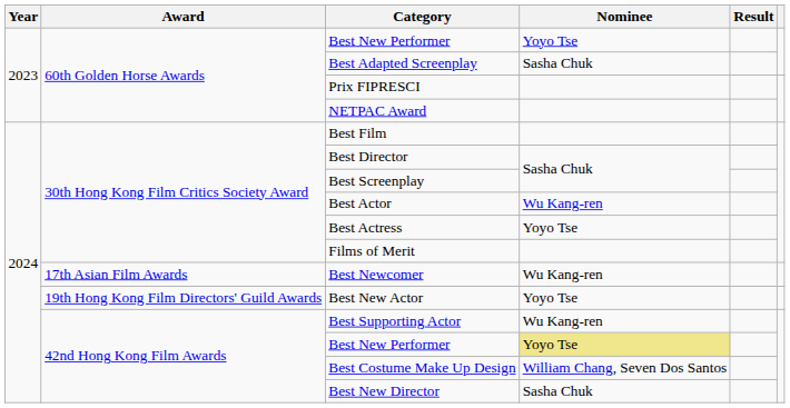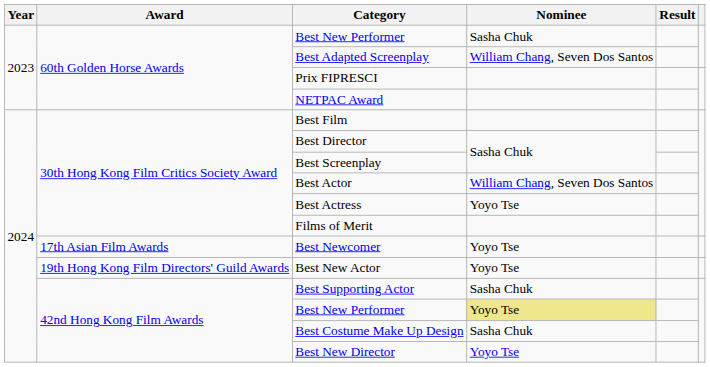60th Golden Horse Awards / Best New Performer | Nominee: Yoyo Tse -> Sasha Chuk
Best Adapted Screenplay | Nominee: Sasha Chuk -> William Chang, Seven Dos Santos
Best Actor | Nominee: Wu Kang-ren -> William Chang, Seven Dos Santos
Best Newcomer | Nominee: Wu Kang-ren -> Yoyo Tse
Best Supporting Actor | Nominee: Wu Kang-ren -> Sasha Chuk
Best Costume Make Up Design | Nominee: William Chang, Seven Dos Santos -> Sasha Chuk
Best New Director | Nominee: Sasha Chuk -> Yoyo Tse
